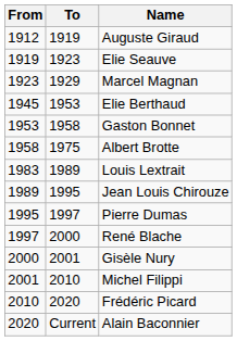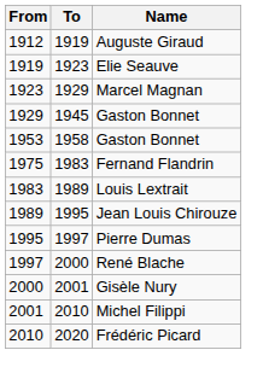+ row: 1929 | 1945 | Gaston Bonnet
- row: 1945 | 1953 | Elie Berthaud
- row: 1958 | 1975 | Albert Brotte
+ row: 1975 | 1983 | Fernand Flandrin
- row: 2020 | Current | Alain Baconnier
